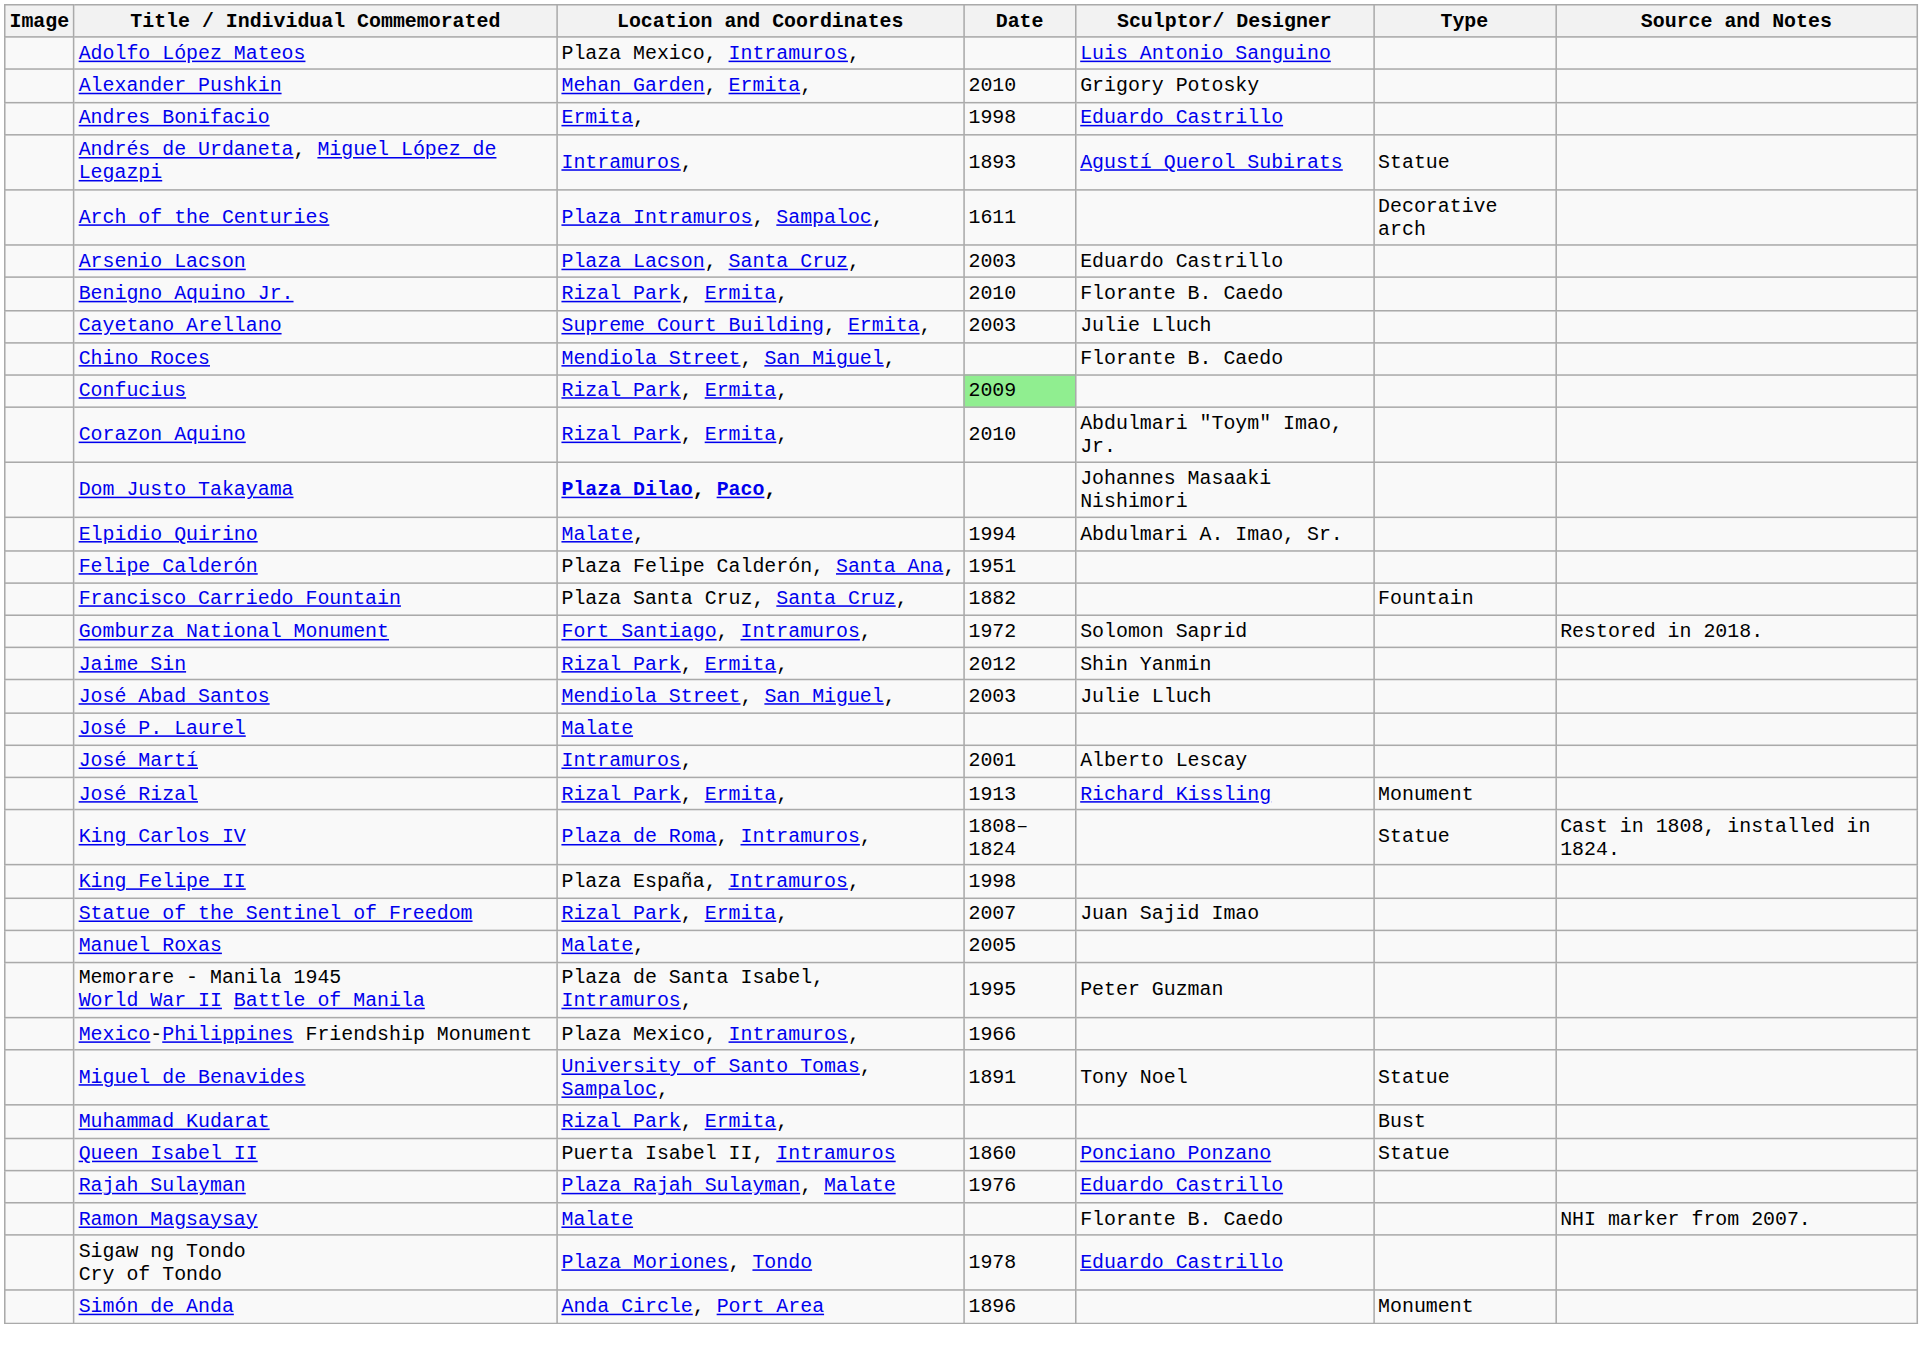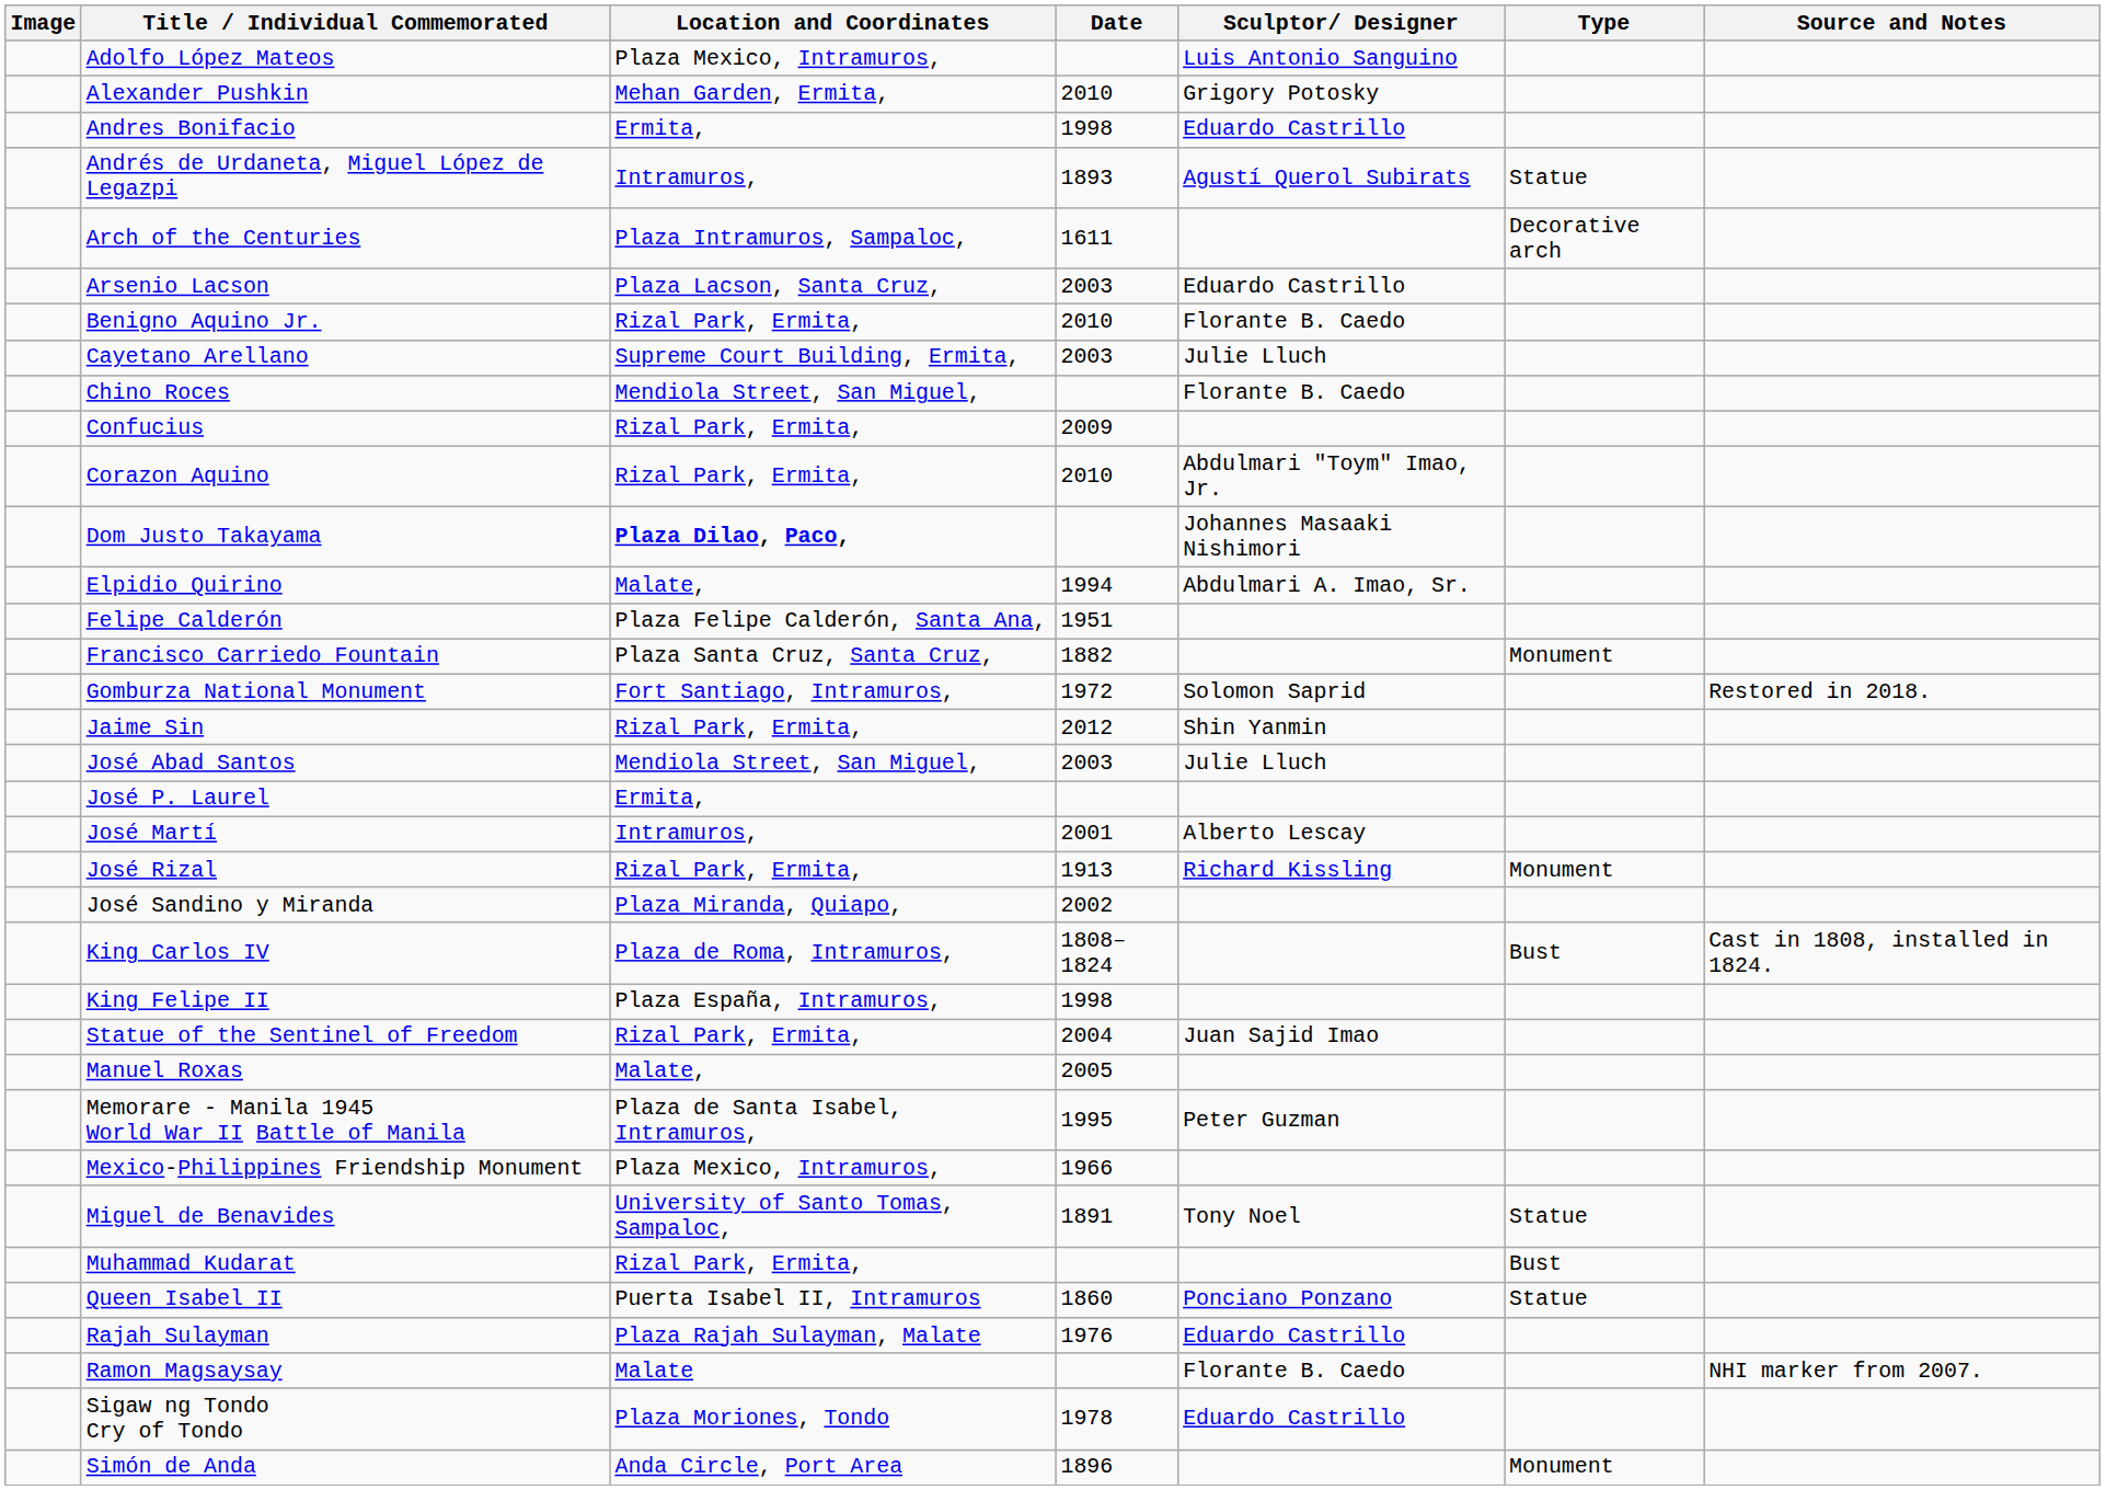Confucius | Date: lightgreen background -> no background
Francisco Carriedo Fountain | Type: Fountain -> Monument
José P. Laurel | Location and Coordinates: Malate -> Ermita,
+ row: José Sandino y Miranda | Plaza Miranda, Quiapo, | 2002
King Carlos IV | Type: Statue -> Bust
Statue of the Sentinel of Freedom | Date: 2007 -> 2004
